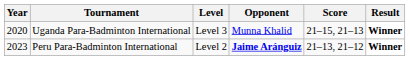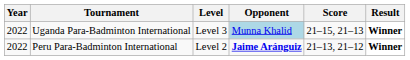Uganda Para-Badminton International | Year: 2020 -> 2022
Uganda Para-Badminton International | Opponent: no background -> lightblue background
Peru Para-Badminton International | Year: 2023 -> 2022
